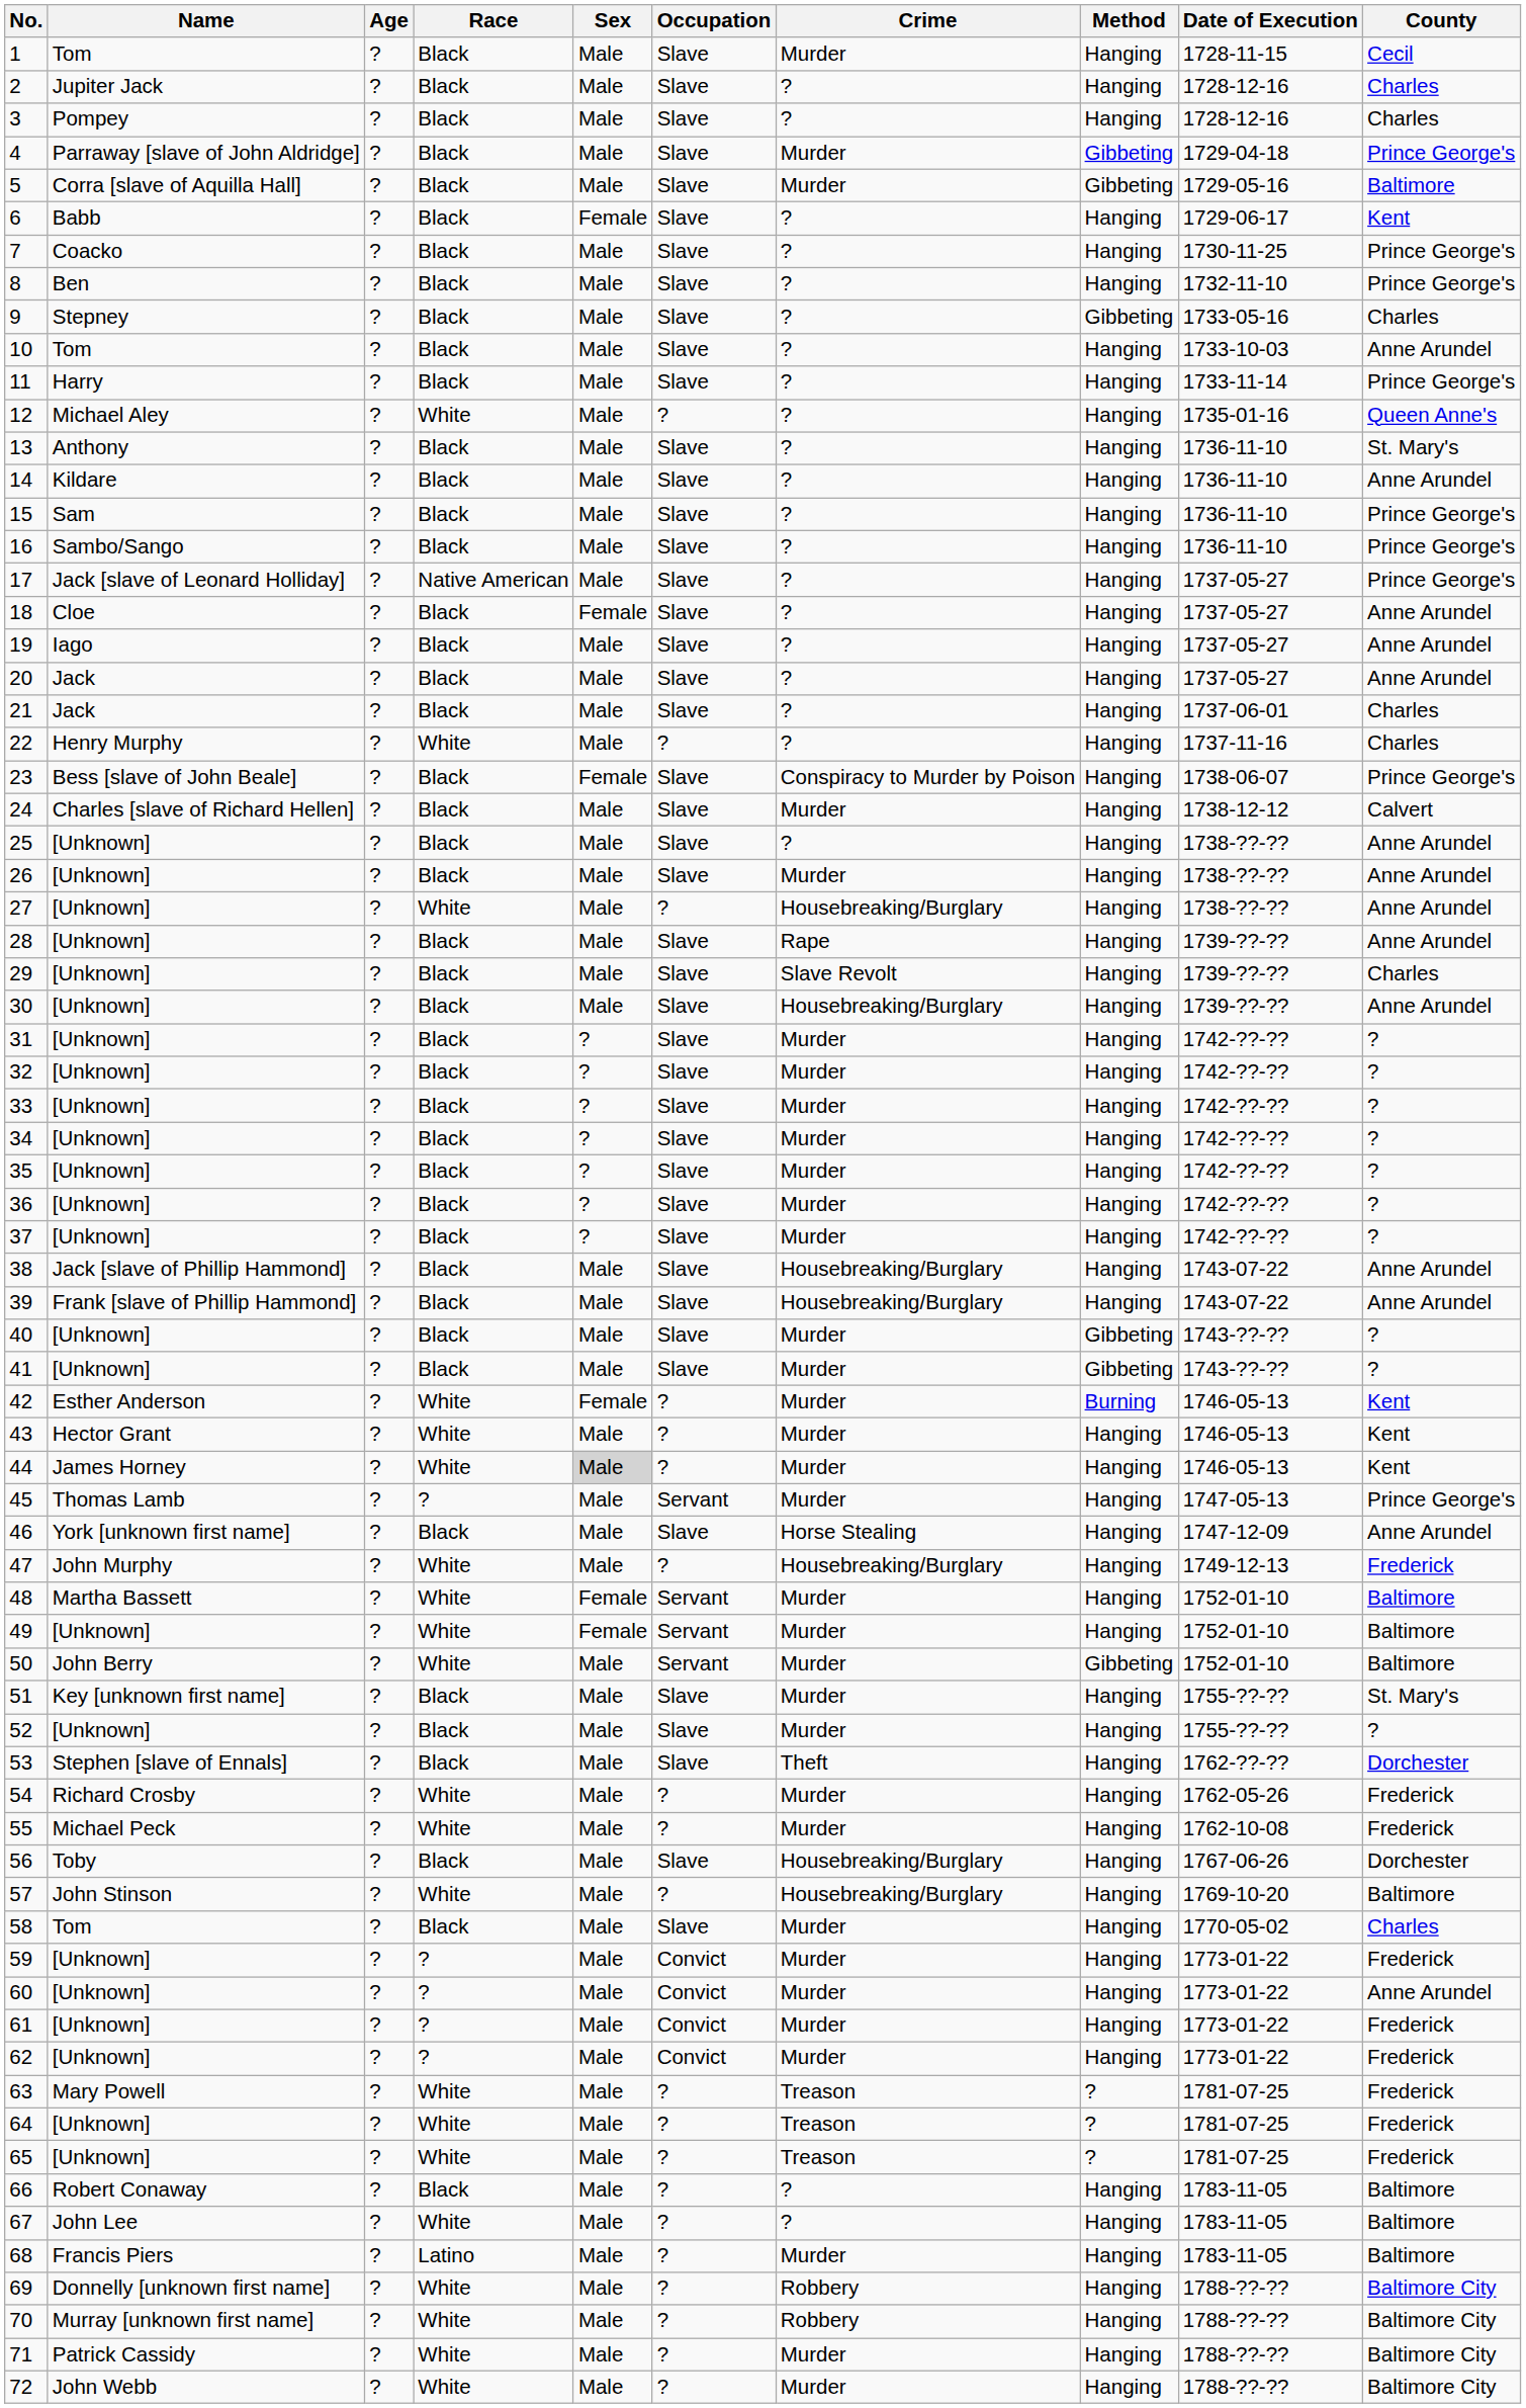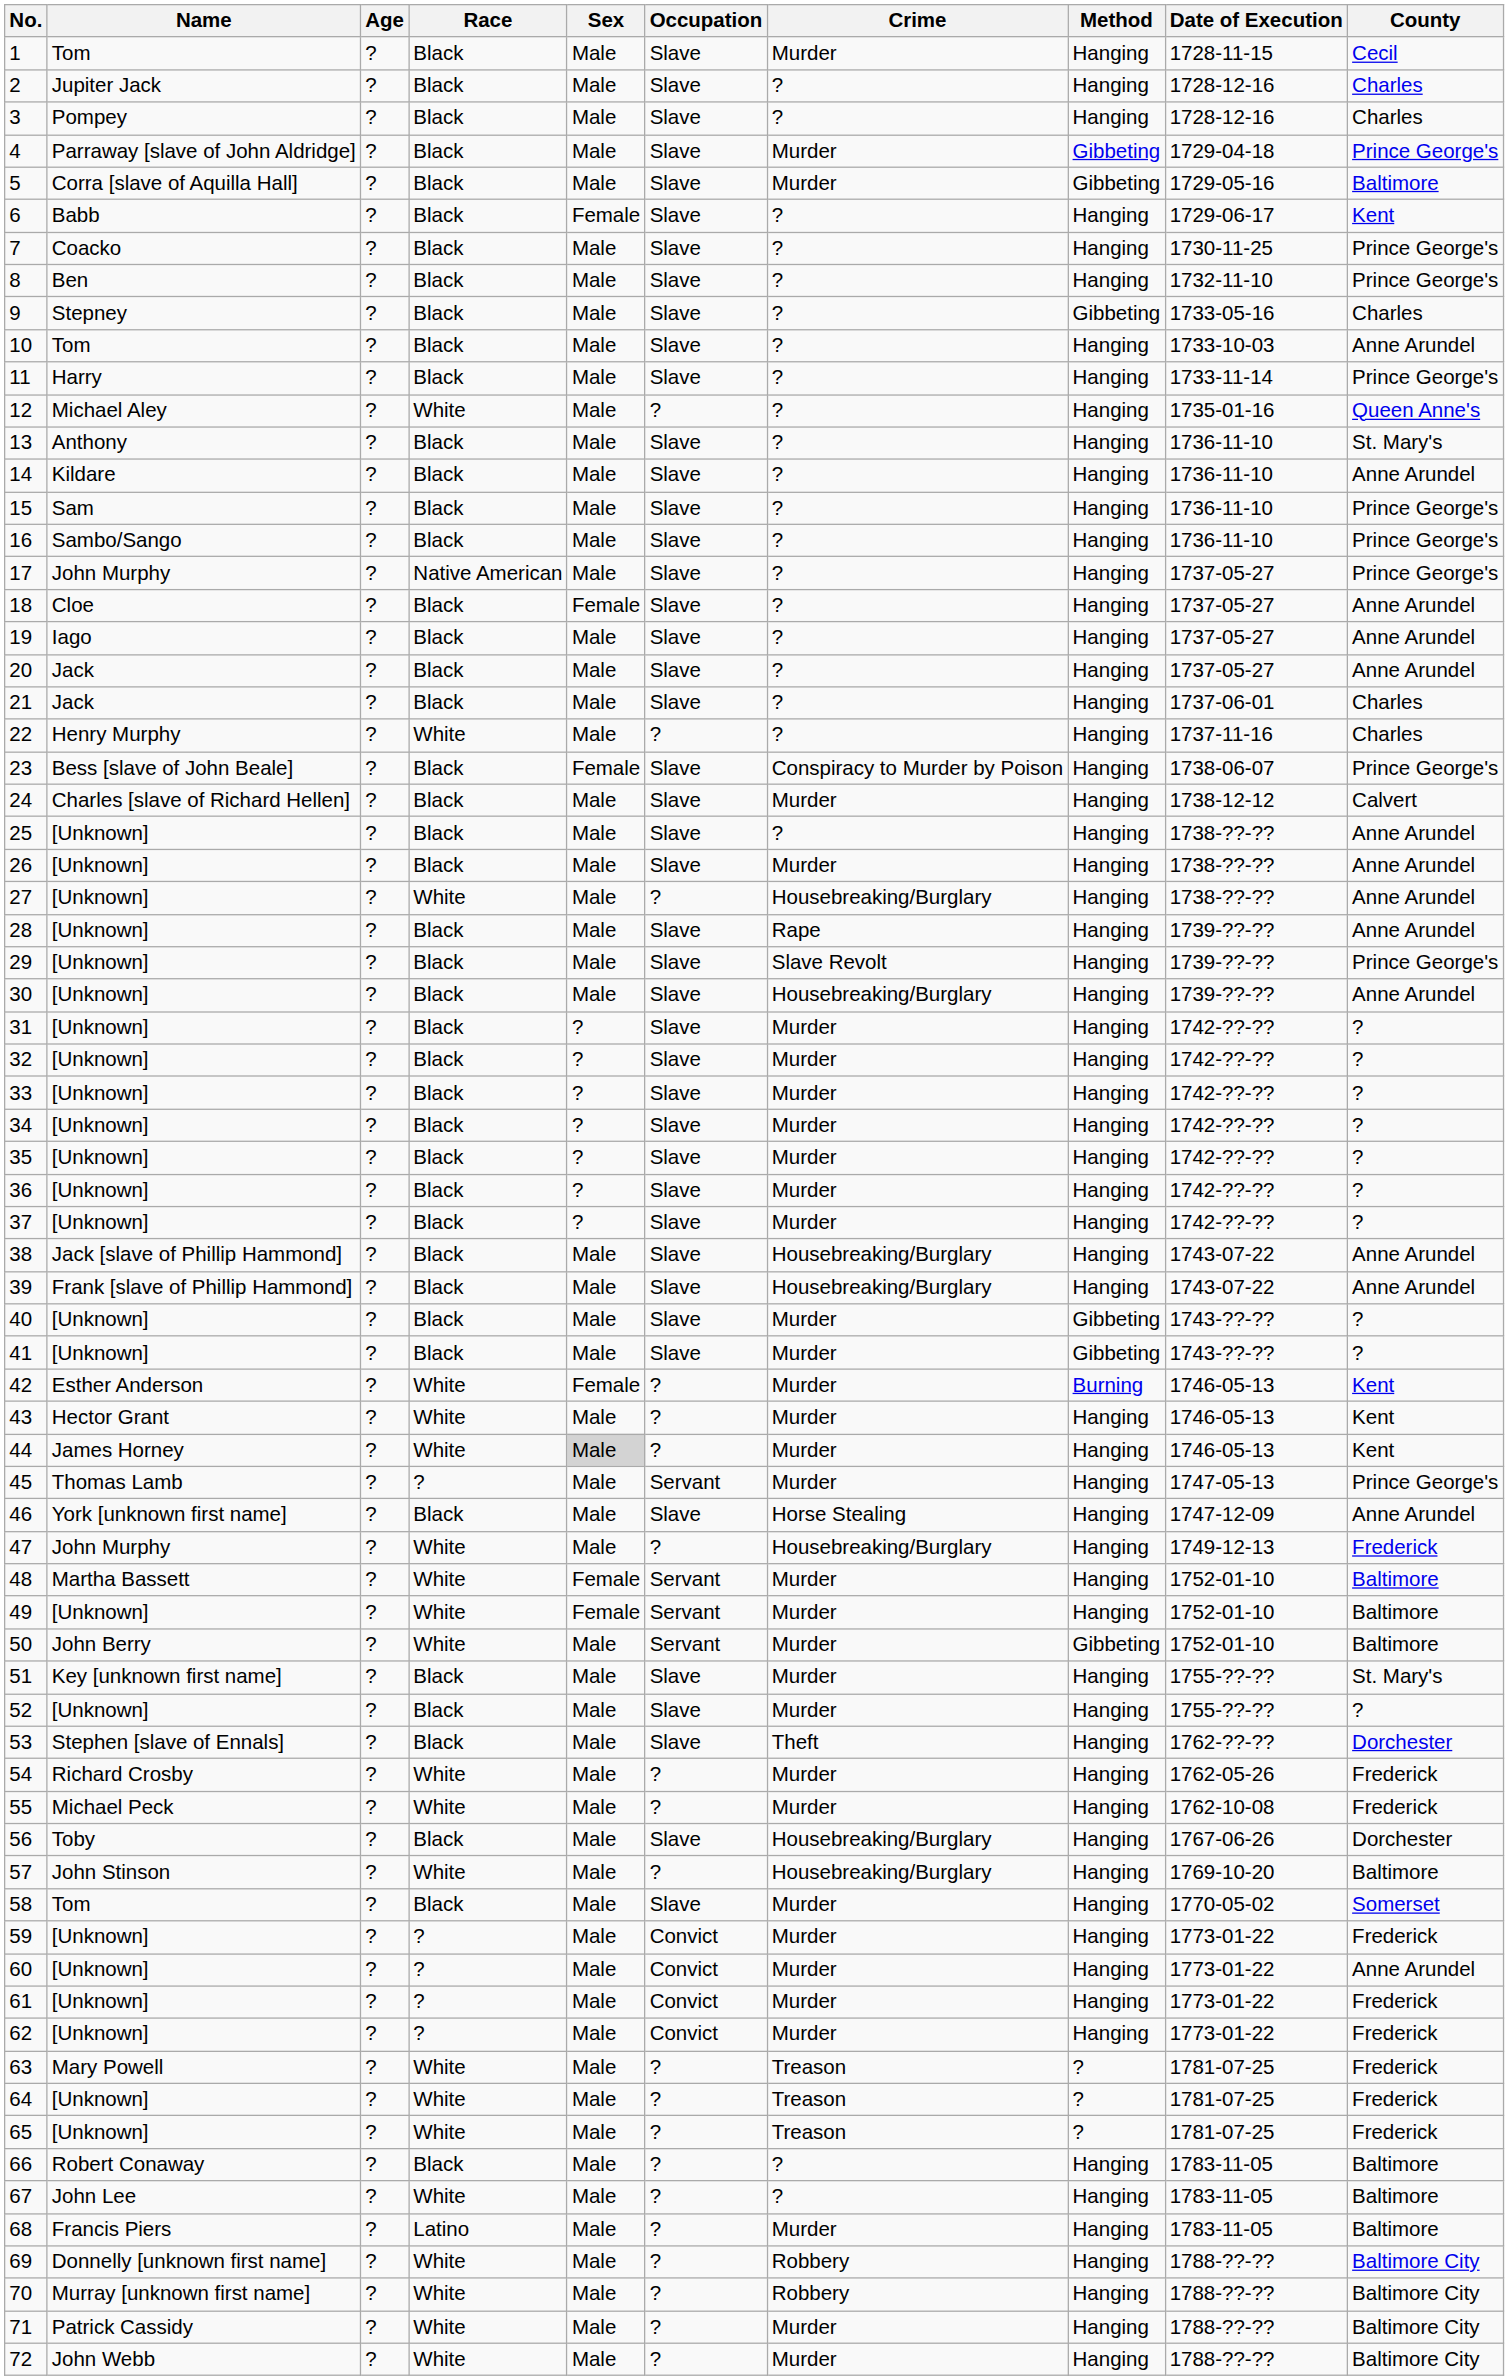17 | Name: Jack [slave of Leonard Holliday] -> John Murphy
29 | County: Charles -> Prince George's
58 | County: Charles -> Somerset
